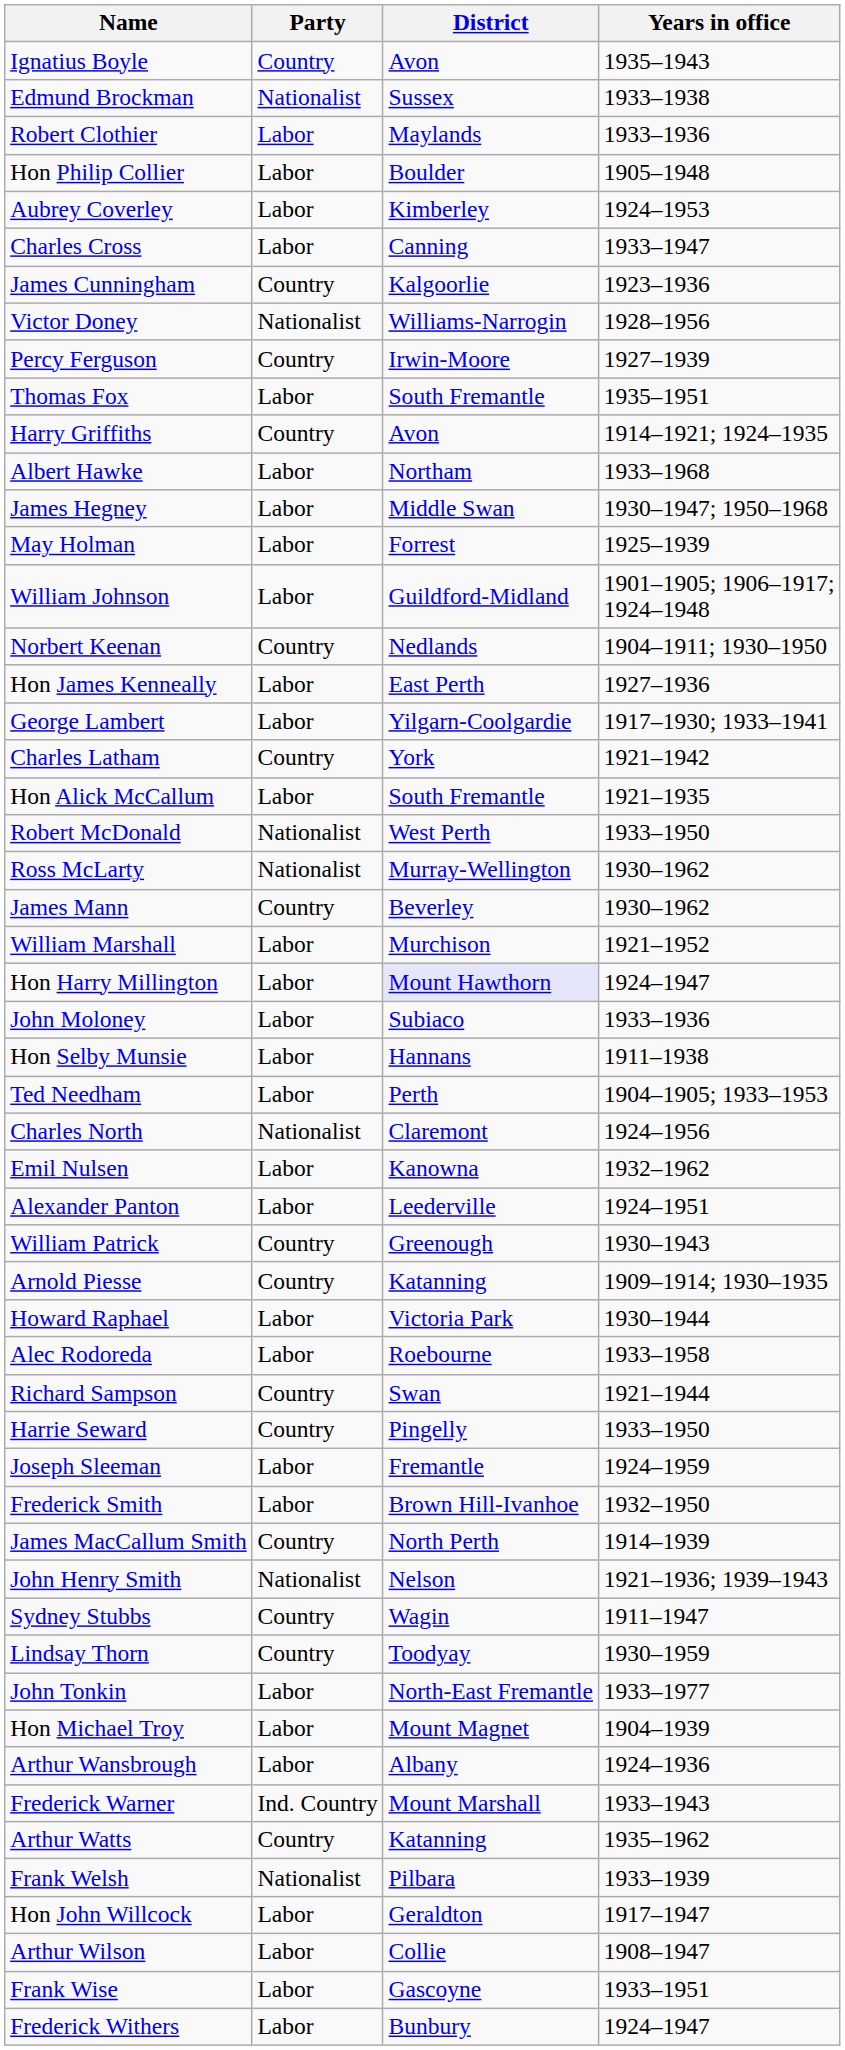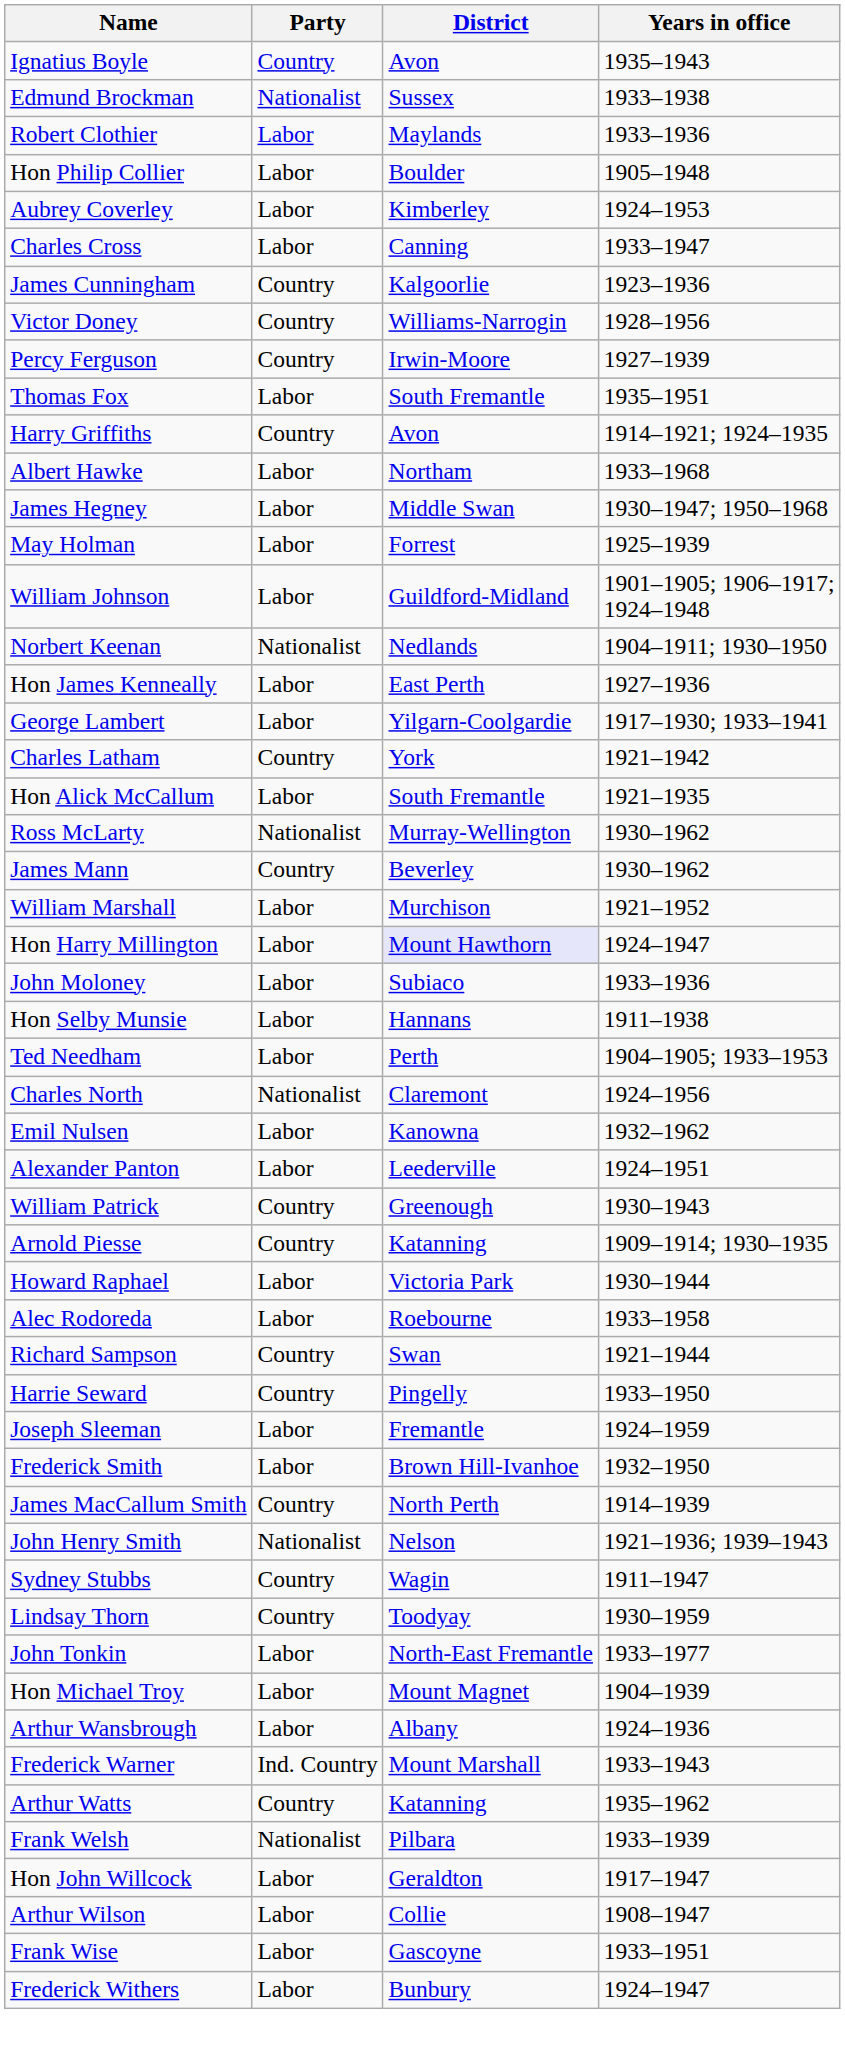Victor Doney | Party: Nationalist -> Country
Norbert Keenan | Party: Country -> Nationalist
- row: Robert McDonald | Nationalist | West Perth | 1933–1950
